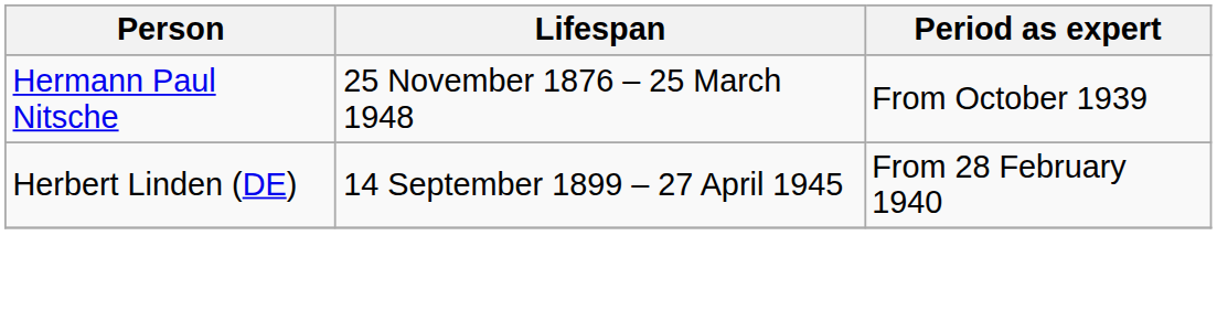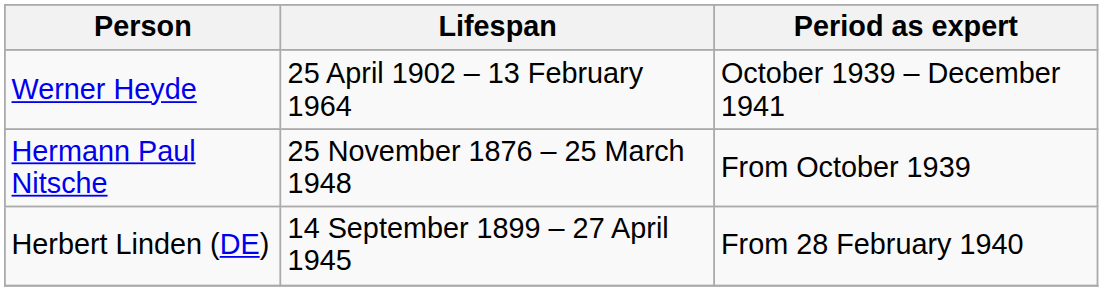+ row: Werner Heyde | 25 April 1902 – 13 February 1964 | October 1939 – December 1941
